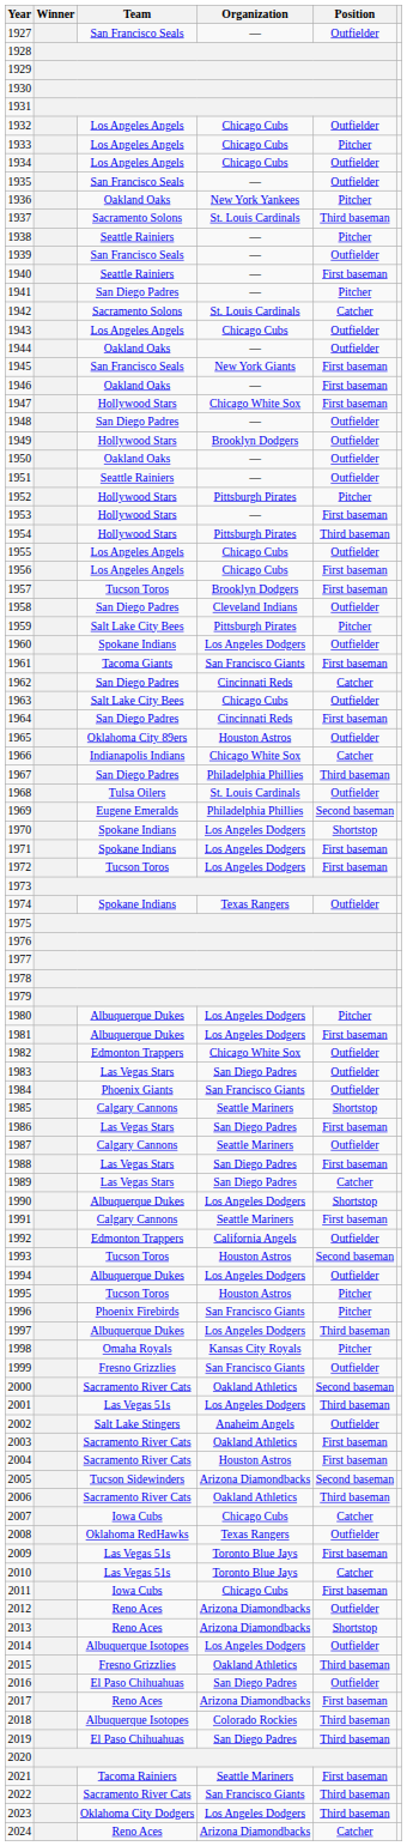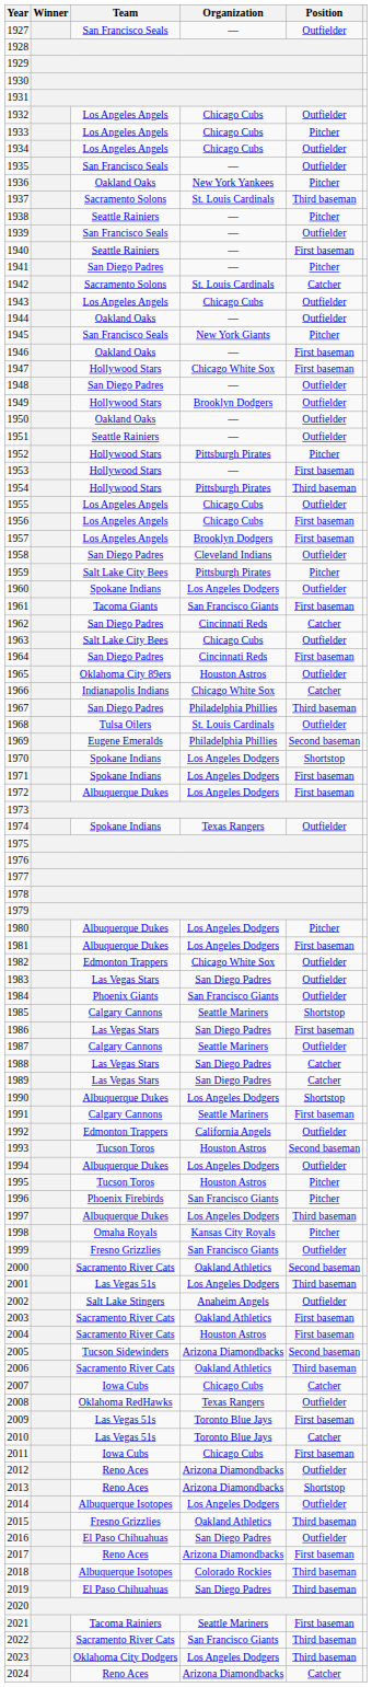1945 | Position: First baseman -> Pitcher
1957 | Team: Tucson Toros -> Los Angeles Angels
1972 | Team: Tucson Toros -> Albuquerque Dukes
1988 | Position: First baseman -> Catcher
